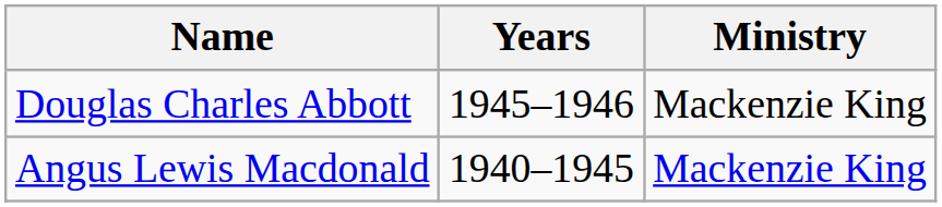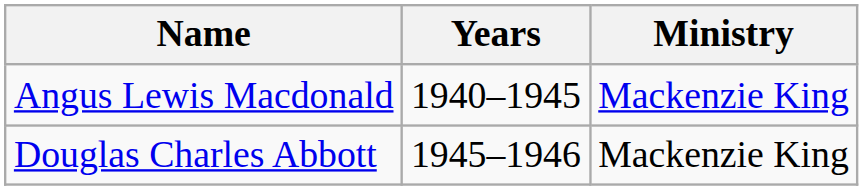rows swapped: Angus Lewis Macdonald <-> Douglas Charles Abbott
